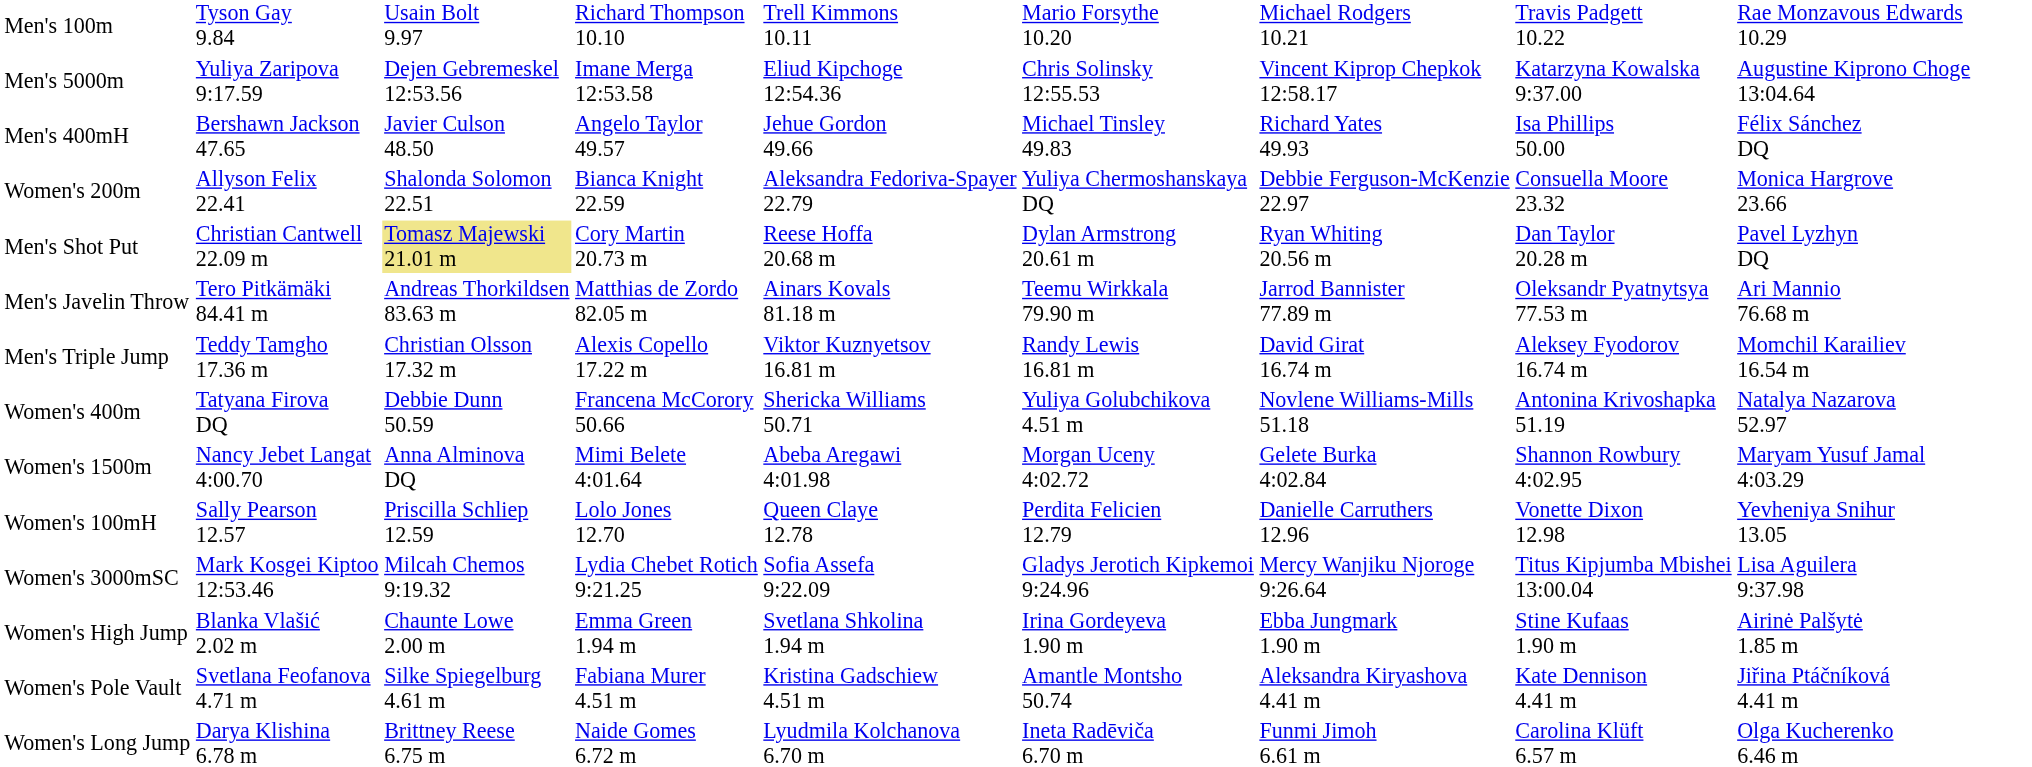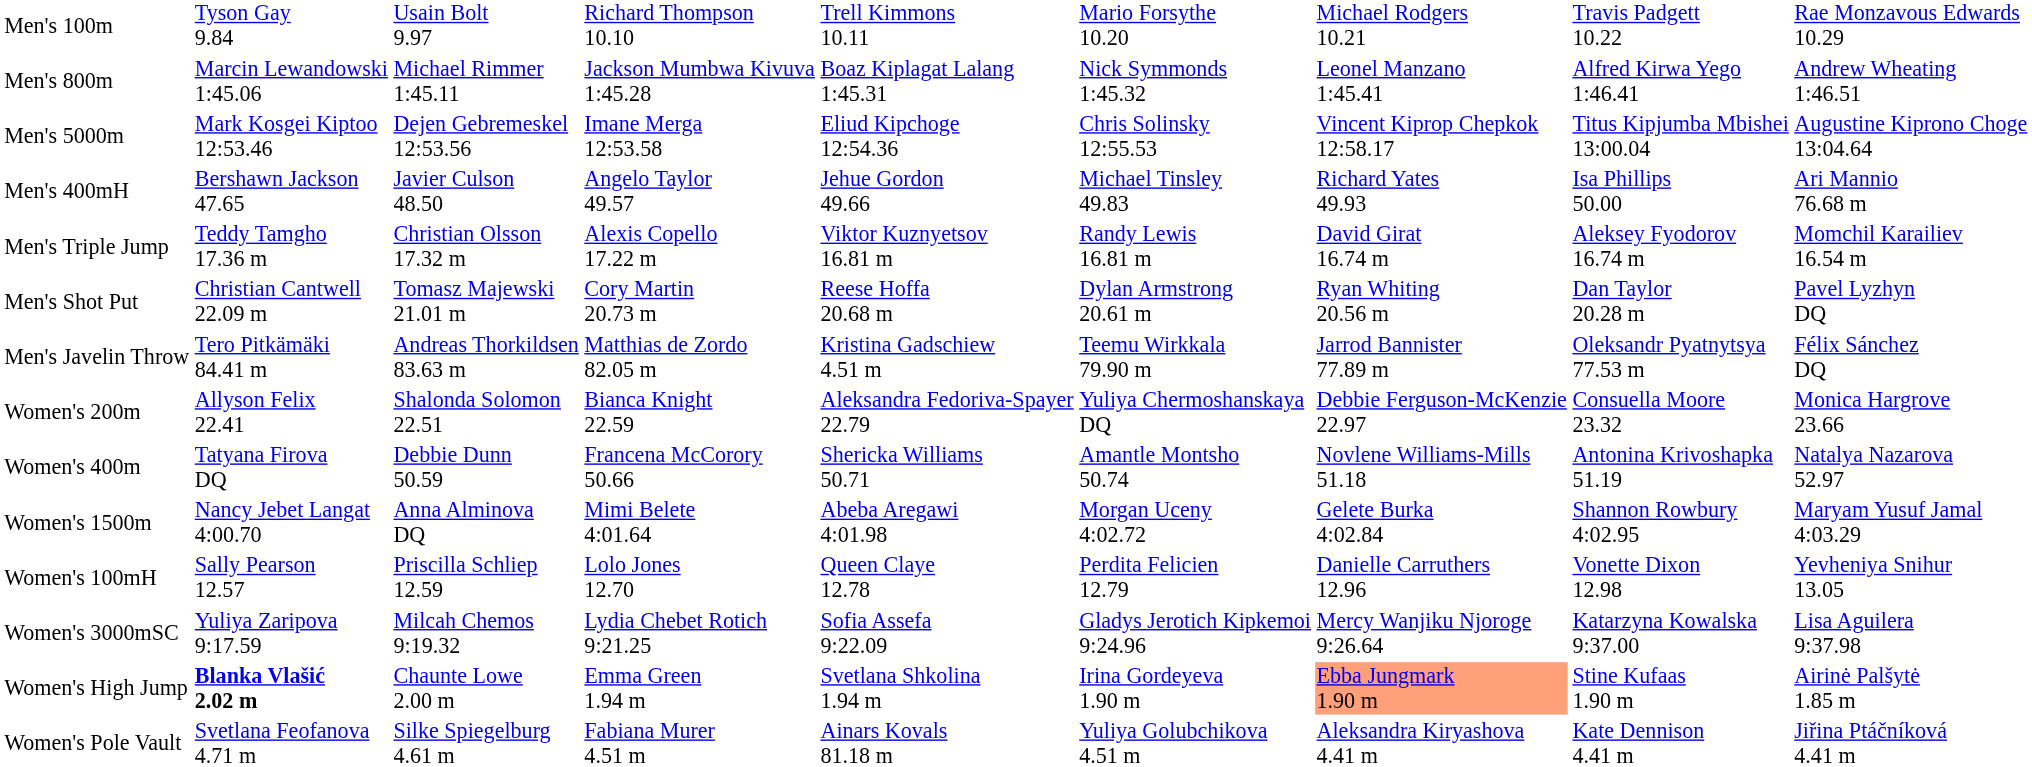+ row: Men's 800m | Marcin Lewandowski 1:45.06 | Michael Rimmer 1:45.11 | Jackson Mumbwa Kivuva 1:45.28 | Boaz Kiplagat Lalang 1:45.31 | Nick Symmonds 1:45.32 | Leonel Manzano 1:45.41 | Alfred Kirwa Yego 1:46.41 | Andrew Wheating 1:46.51
Men's 5000m | column 2: Yuliya Zaripova 9:17.59 -> Mark Kosgei Kiptoo 12:53.46
Men's 5000m | column 8: Katarzyna Kowalska 9:37.00 -> Titus Kipjumba Mbishei 13:00.04
Men's 400mH | column 9: Félix Sánchez DQ -> Ari Mannio 76.68 m
rows swapped: Men's Triple Jump <-> Women's 200m
Men's Shot Put | column 3: khaki background -> no background
Men's Javelin Throw | column 5: Ainars Kovals 81.18 m -> Kristina Gadschiew 4.51 m
Men's Javelin Throw | column 9: Ari Mannio 76.68 m -> Félix Sánchez DQ
Women's 400m | column 6: Yuliya Golubchikova 4.51 m -> Amantle Montsho 50.74
Women's 3000mSC | column 2: Mark Kosgei Kiptoo 12:53.46 -> Yuliya Zaripova 9:17.59
Women's 3000mSC | column 8: Titus Kipjumba Mbishei 13:00.04 -> Katarzyna Kowalska 9:37.00
Women's High Jump | column 2: normal -> bold
Women's High Jump | column 7: no background -> lightsalmon background
Women's Pole Vault | column 5: Kristina Gadschiew 4.51 m -> Ainars Kovals 81.18 m
Women's Pole Vault | column 6: Amantle Montsho 50.74 -> Yuliya Golubchikova 4.51 m
- row: Women's Long Jump | Darya Klishina 6.78 m | Brittney Reese 6.75 m | Naide Gomes 6.72 m | Lyudmila Kolchanova 6.70 m | Ineta Radēviča 6.70 m | Funmi Jimoh 6.61 m | Carolina Klüft 6.57 m | Olga Kucherenko 6.46 m
